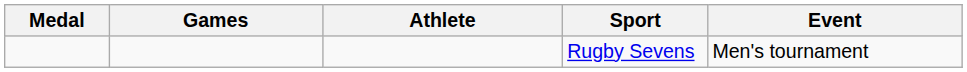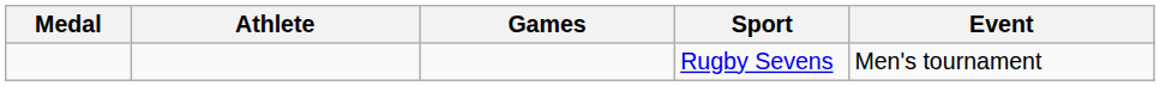columns swapped: Athlete <-> Games
